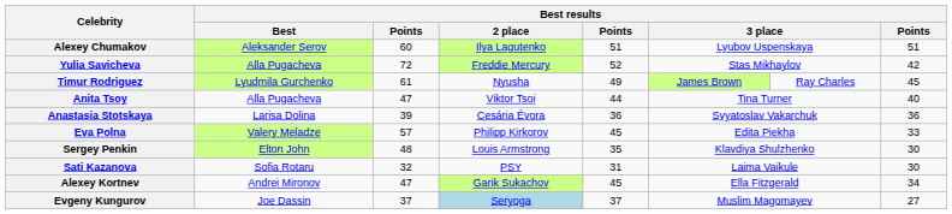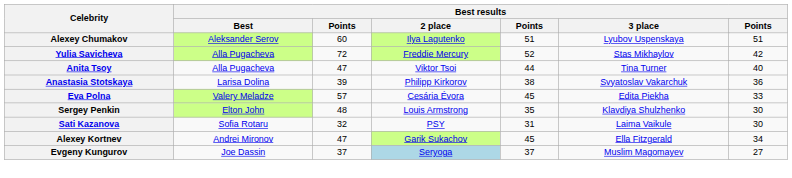- row: Timur Rodriguez | Lyudmila Gurchenko | 61 | Nyusha | 49 | James Brown | Ray Charles | 45
Anastasia Stotskaya | Best results / 2 place: Cesária Évora -> Philipp Kirkorov
Anastasia Stotskaya | column 5: 36 -> 38
Eva Polna | Best results / 2 place: Philipp Kirkorov -> Cesária Évora
